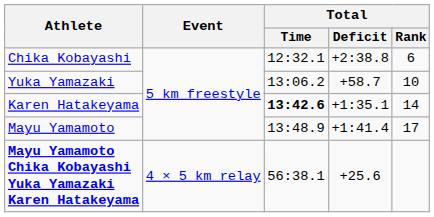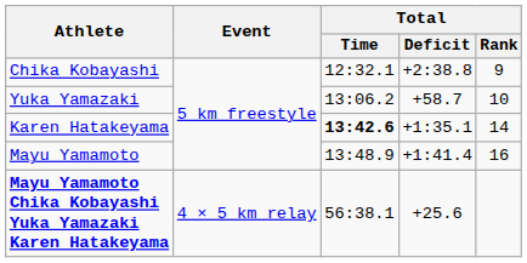Chika Kobayashi | Total / Rank: 6 -> 9
Mayu Yamamoto | Total / Rank: 17 -> 16
